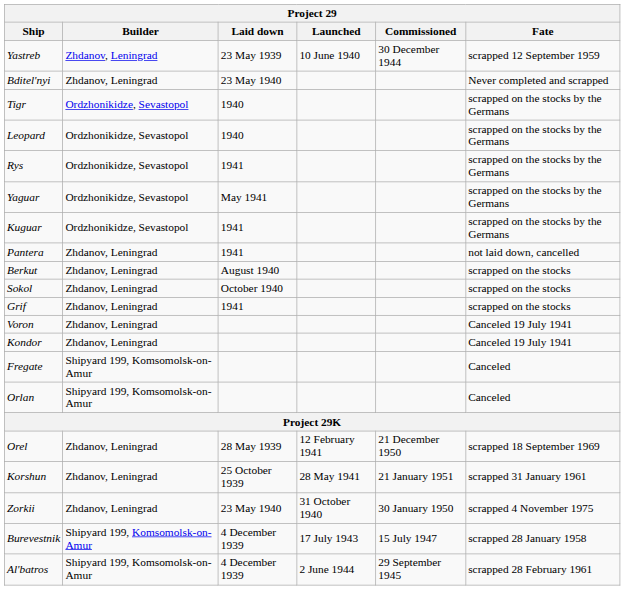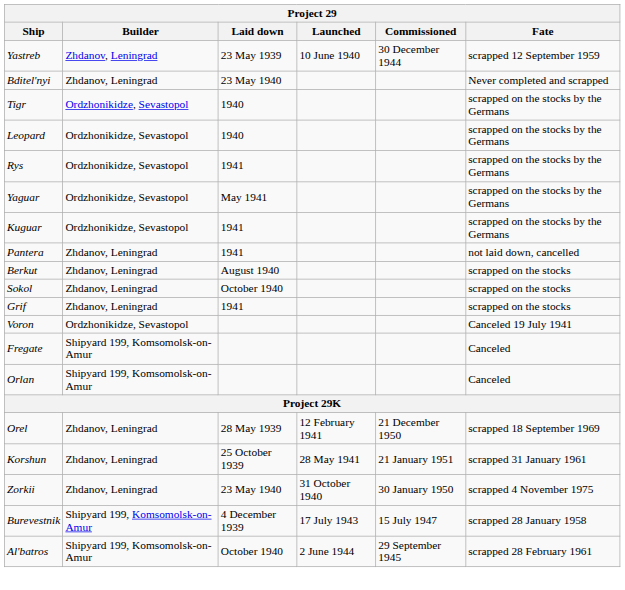Voron | Builder: Zhdanov, Leningrad -> Ordzhonikidze, Sevastopol
- row: Kondor | Zhdanov, Leningrad | Canceled 19 July 1941
Al'batros | Laid down: 4 December 1939 -> October 1940
